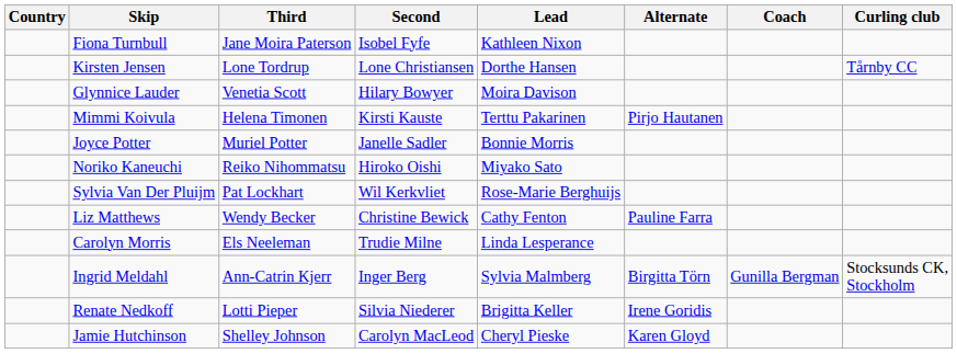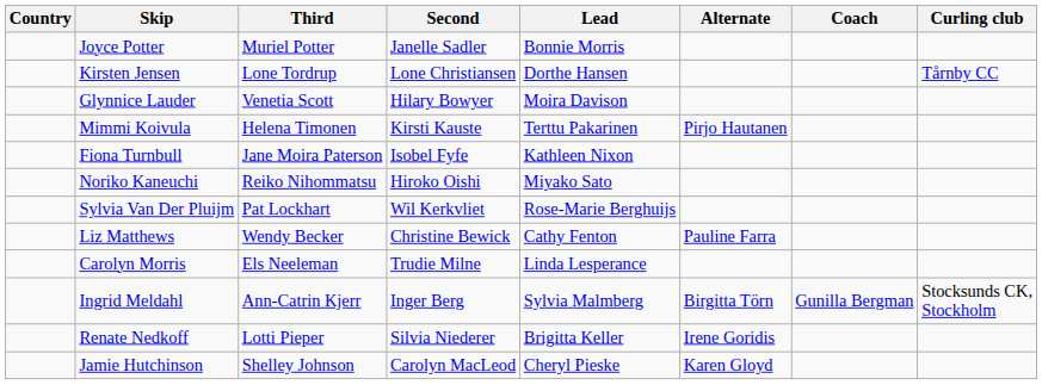rows swapped: Joyce Potter <-> Fiona Turnbull
